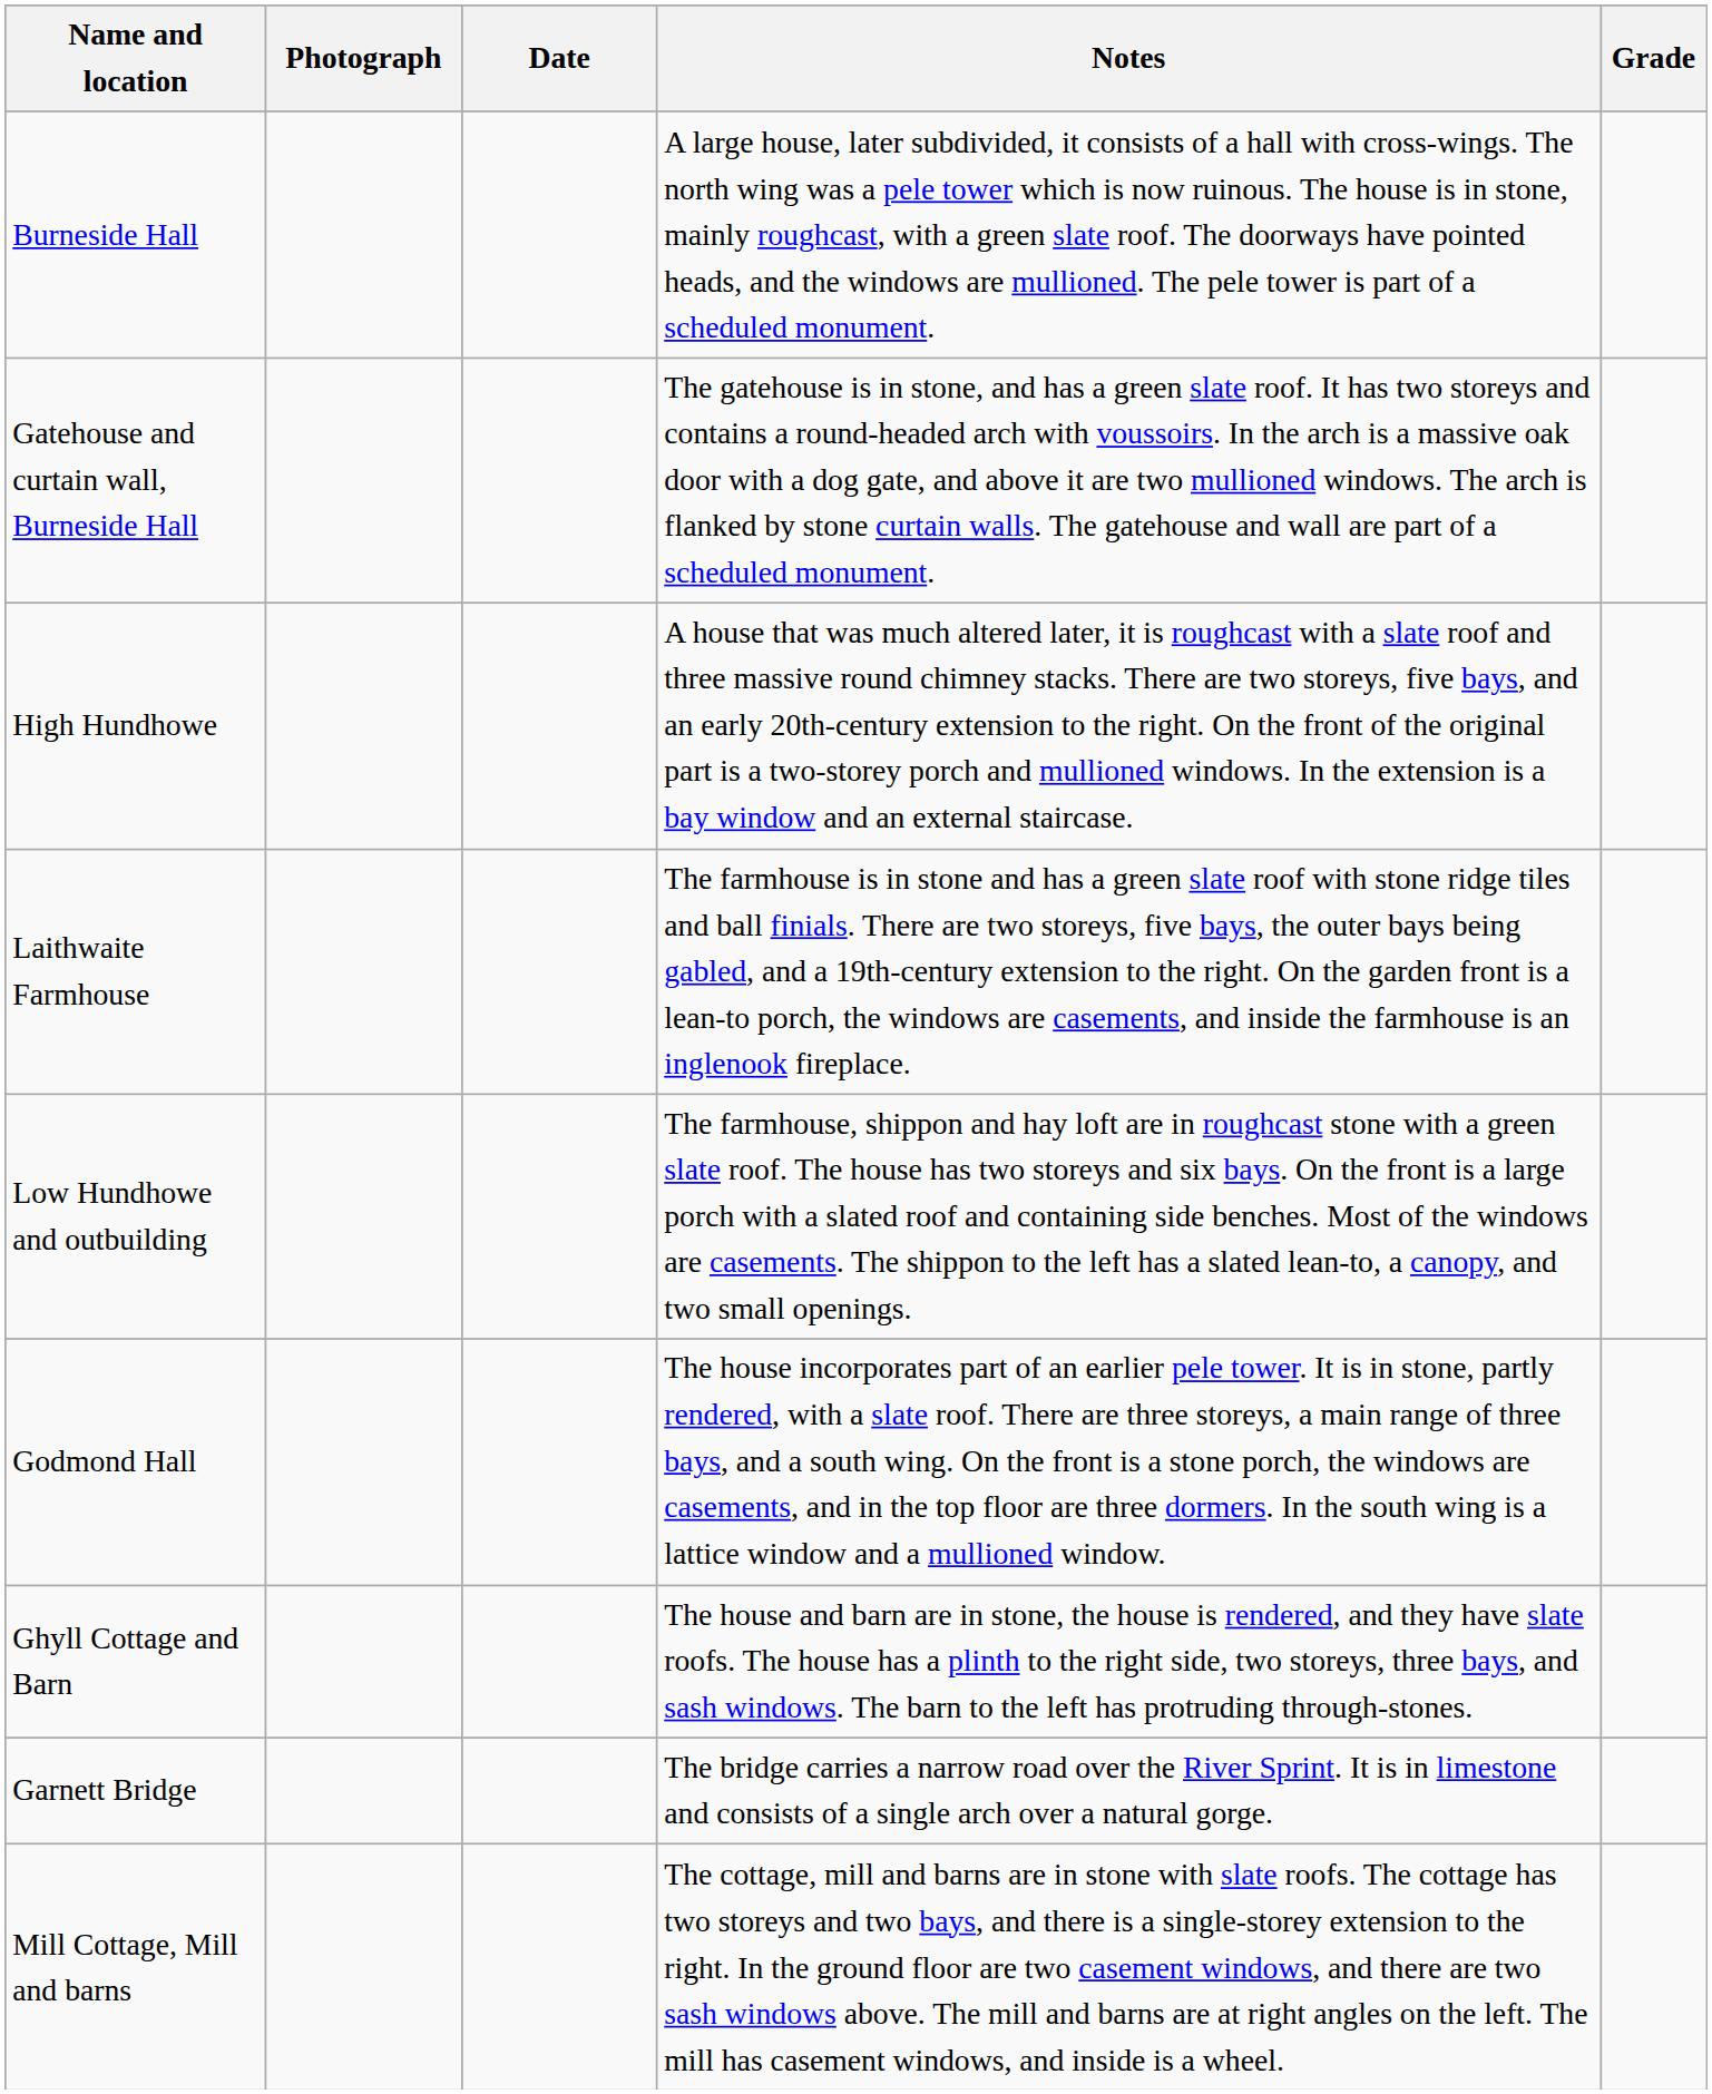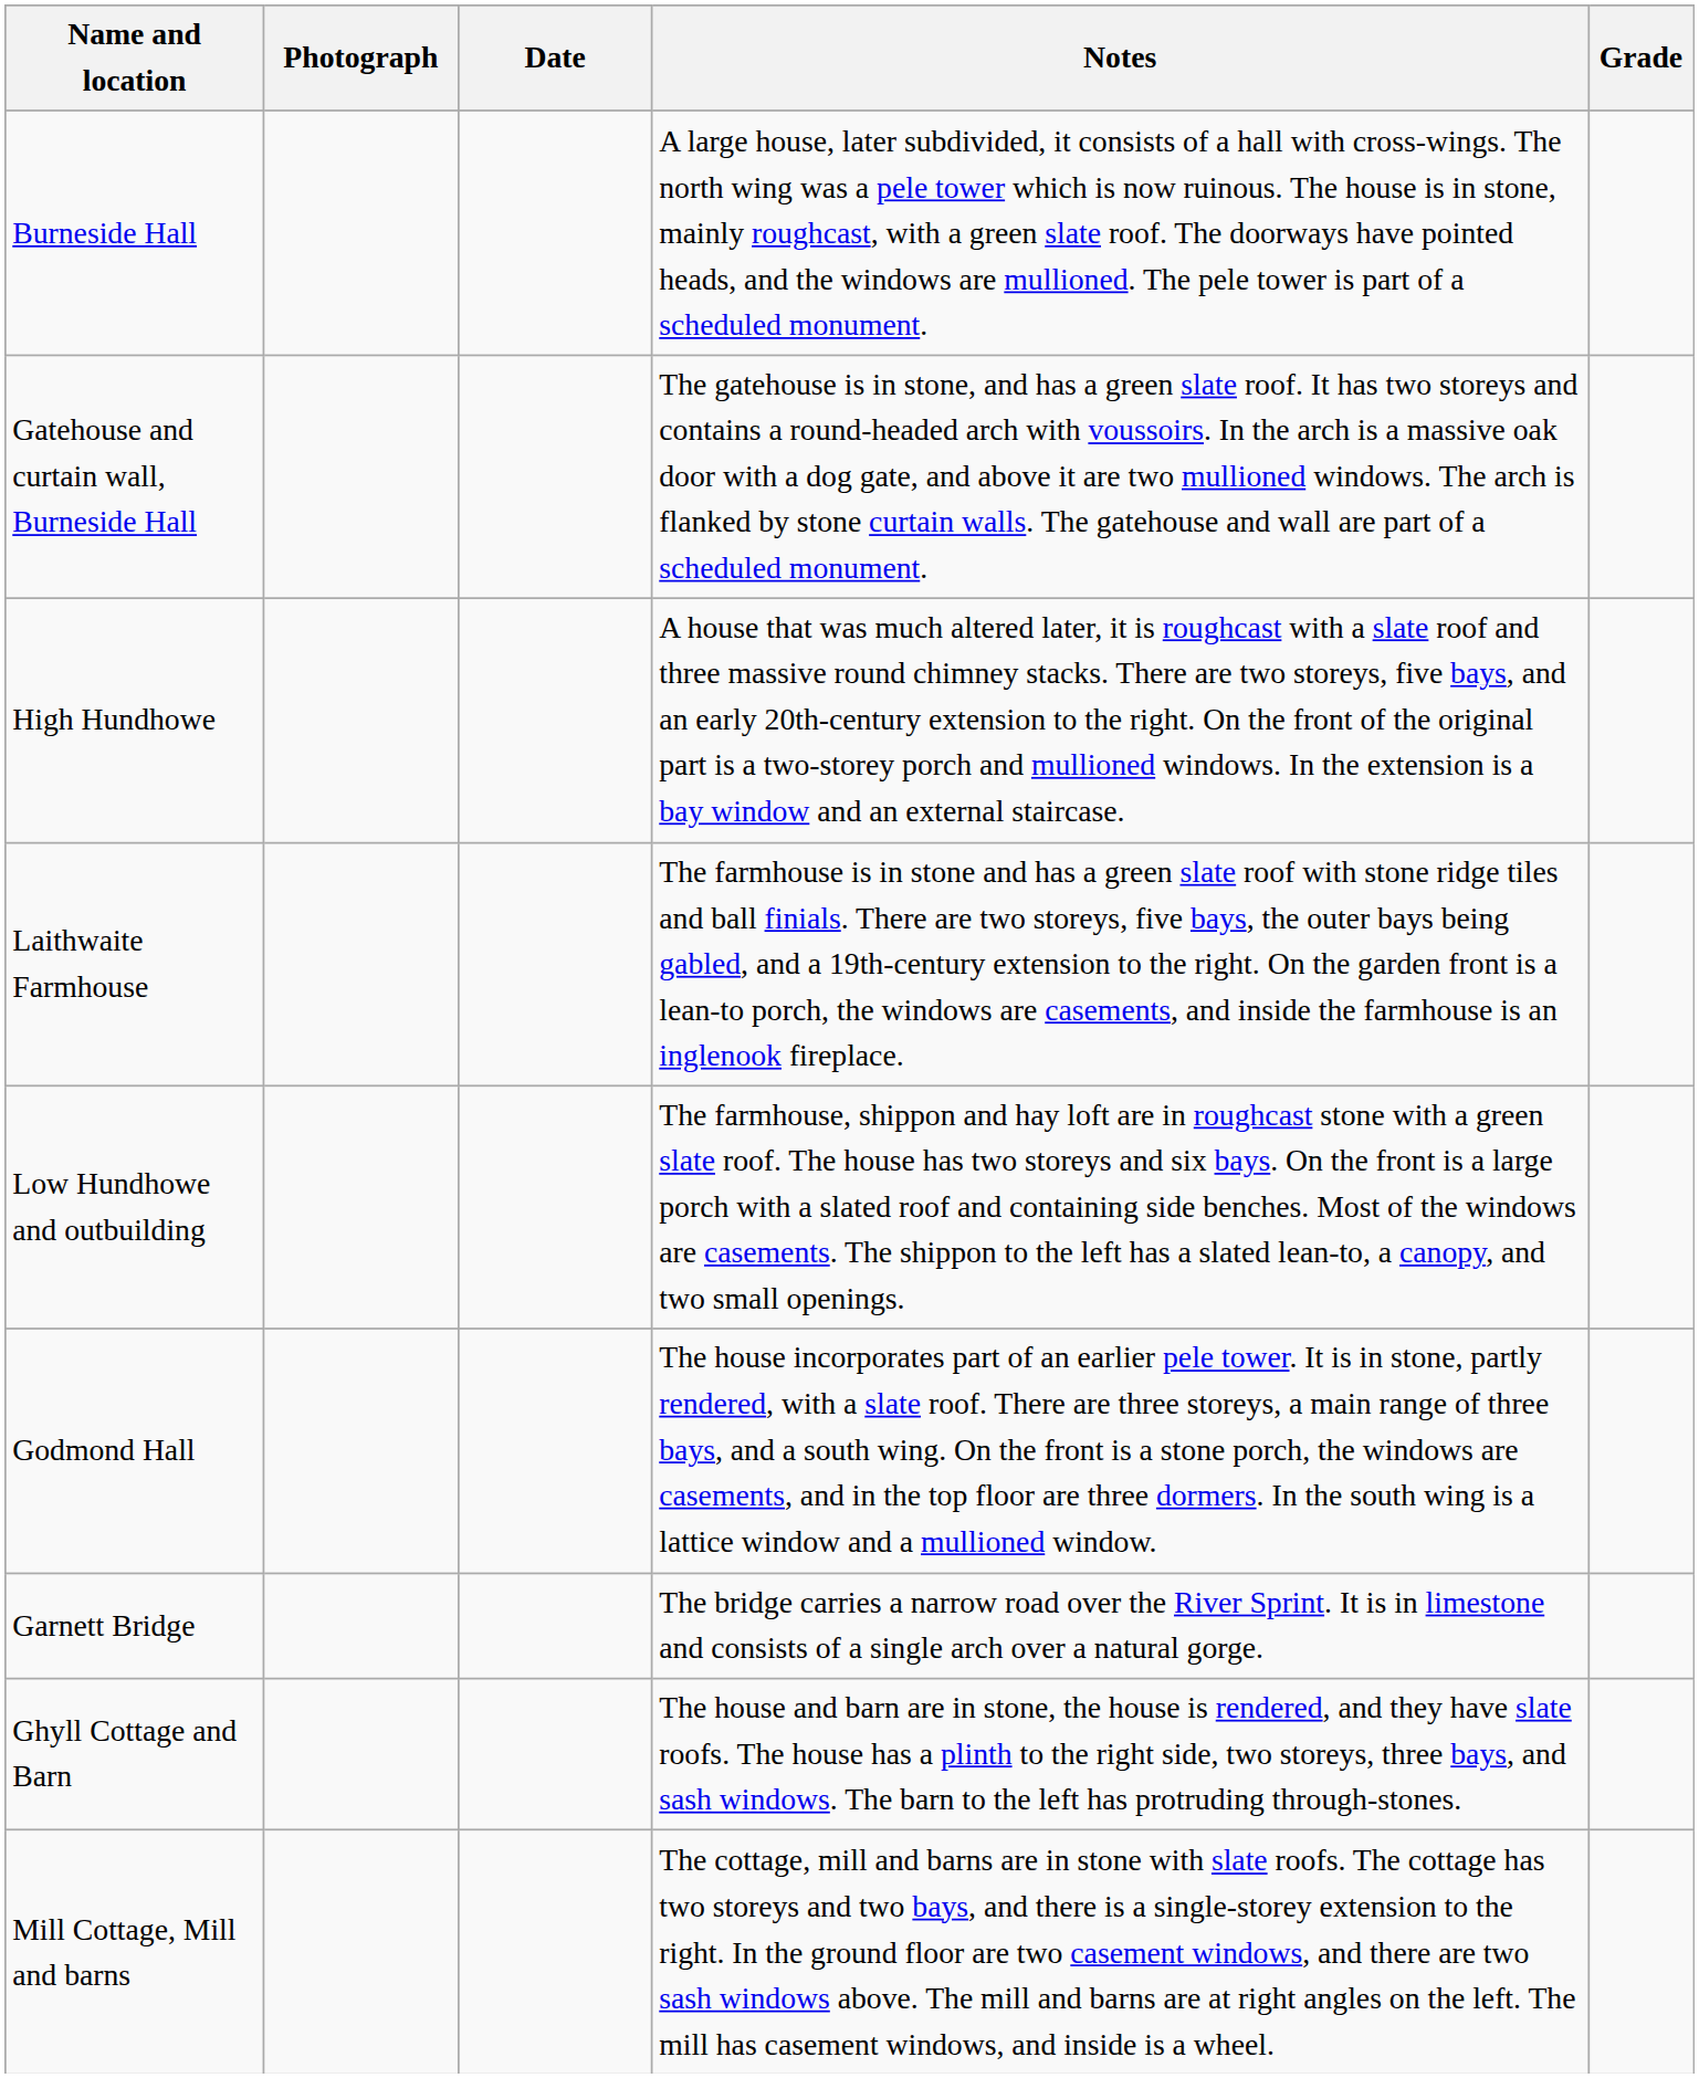rows swapped: Ghyll Cottage and Barn <-> Garnett Bridge
